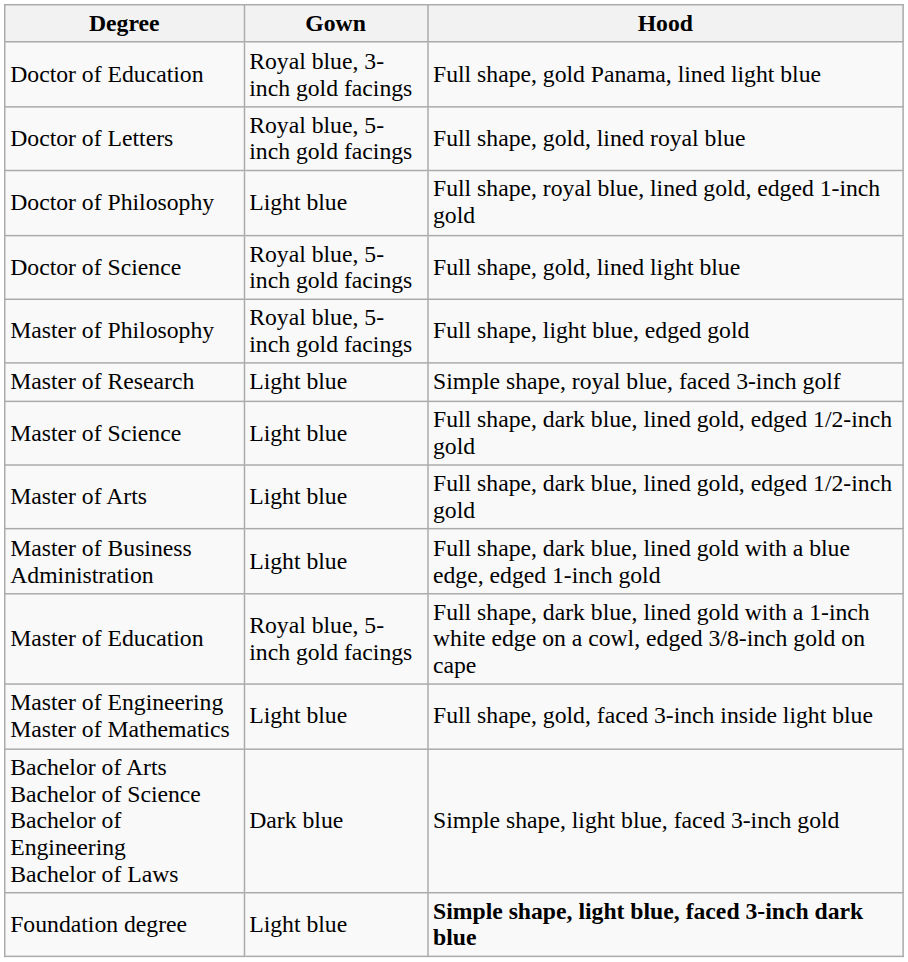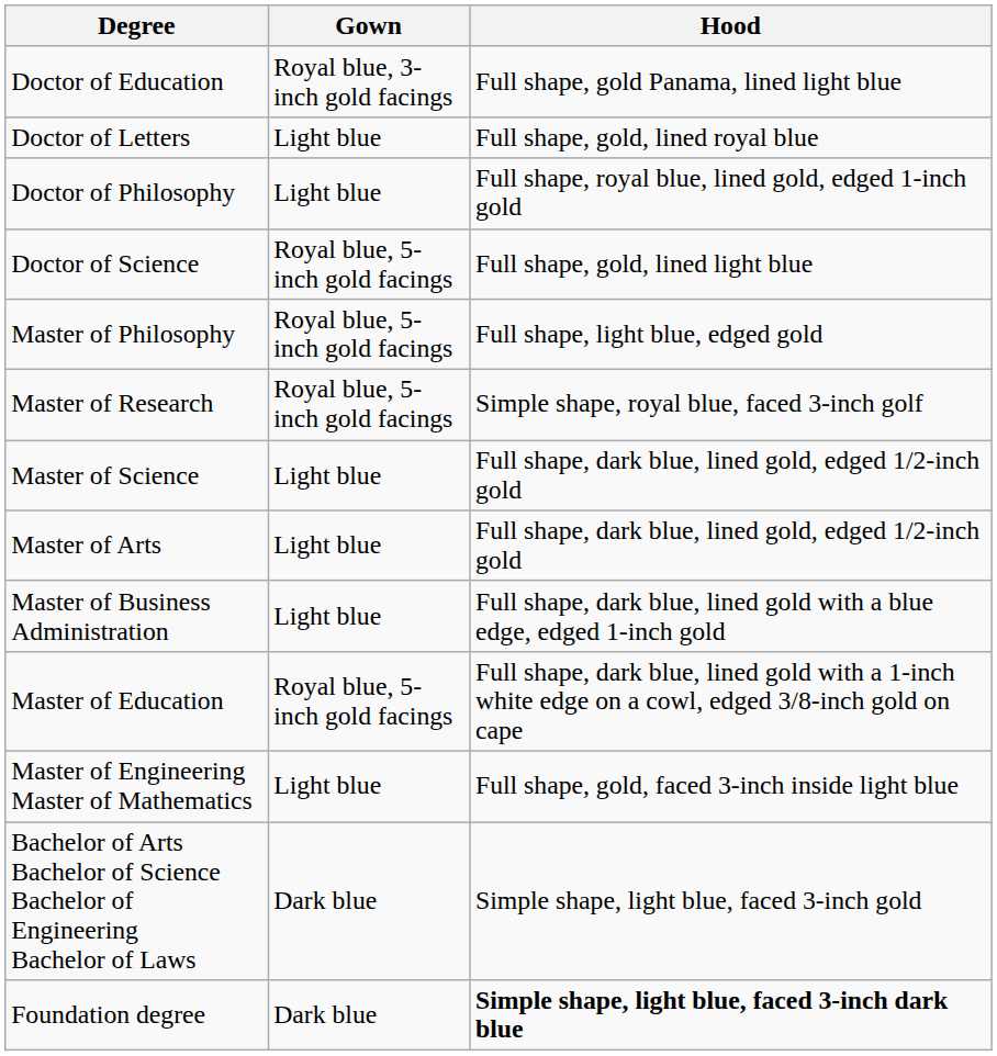Doctor of Letters | Gown: Royal blue, 5-inch gold facings -> Light blue
Master of Research | Gown: Light blue -> Royal blue, 5-inch gold facings
Foundation degree | Gown: Light blue -> Dark blue
